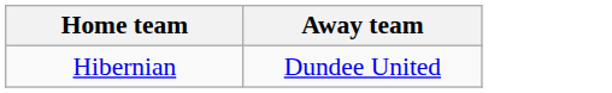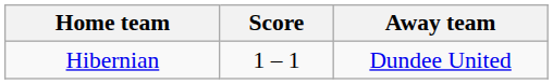+ column: Score | 1 – 1
